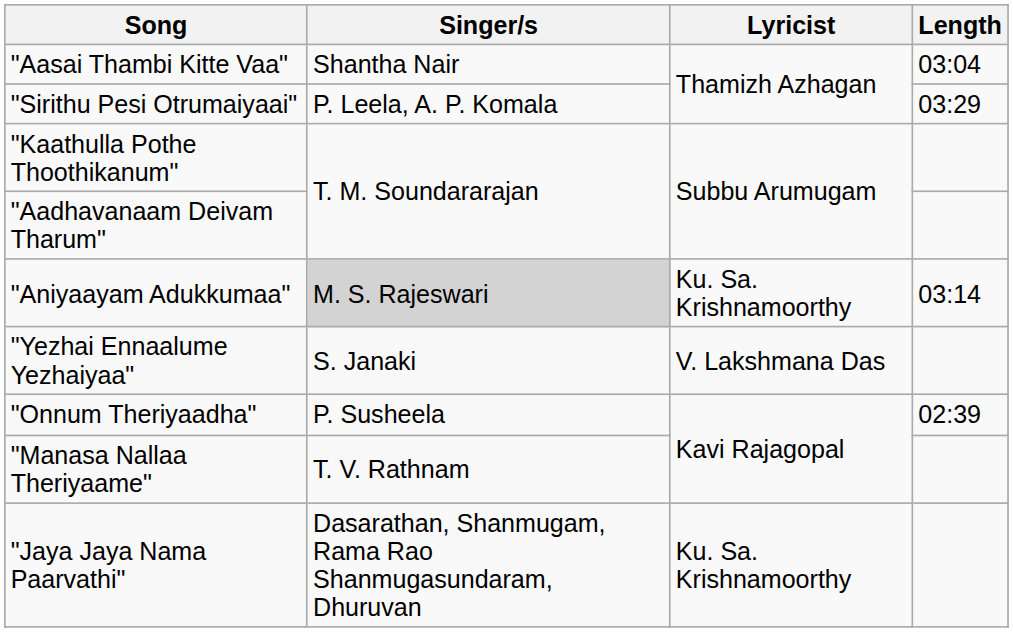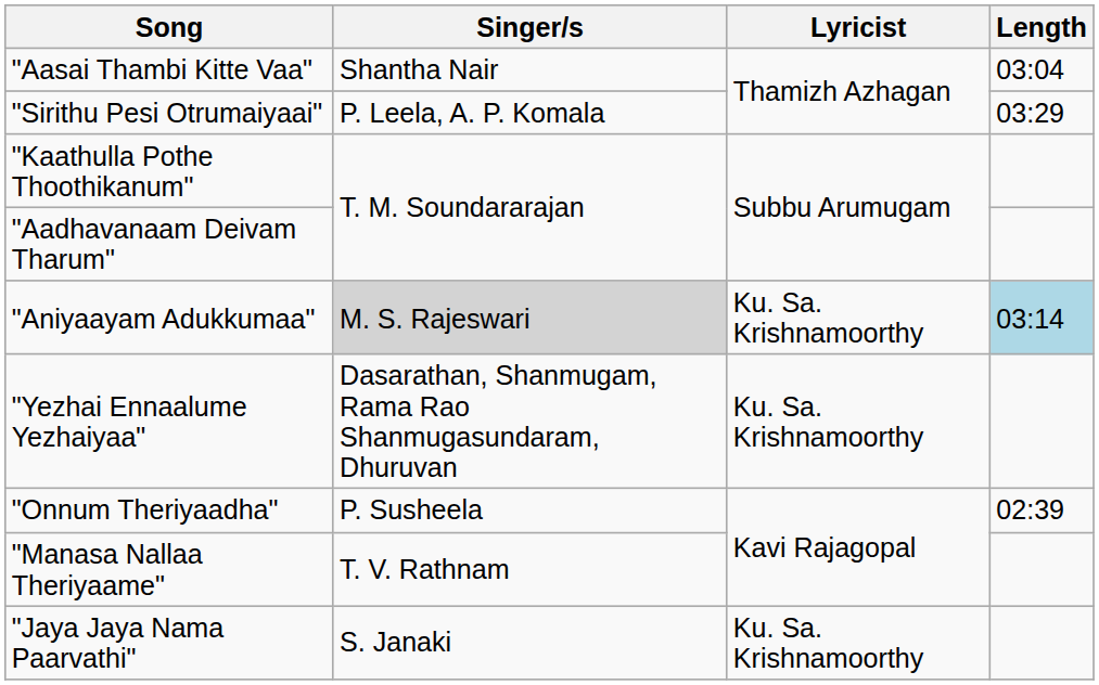"Aniyaayam Adukkumaa" | Length: no background -> lightblue background
"Yezhai Ennaalume Yezhaiyaa" | Singer/s: S. Janaki -> Dasarathan, Shanmugam, Rama Rao Shanmugasundaram, Dhuruvan
"Yezhai Ennaalume Yezhaiyaa" | Lyricist: V. Lakshmana Das -> Ku. Sa. Krishnamoorthy
"Jaya Jaya Nama Paarvathi" | Singer/s: Dasarathan, Shanmugam, Rama Rao Shanmugasundaram, Dhuruvan -> S. Janaki
